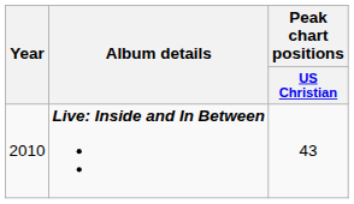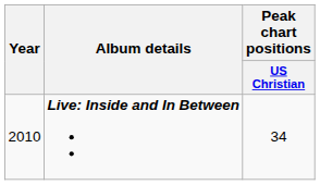Live: Inside and In Between | Peak chart positions / US Christian: 43 -> 34
